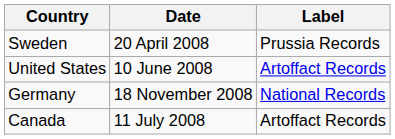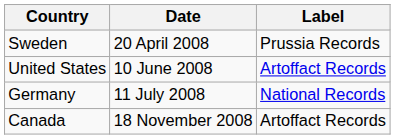Germany | Date: 18 November 2008 -> 11 July 2008
Canada | Date: 11 July 2008 -> 18 November 2008
